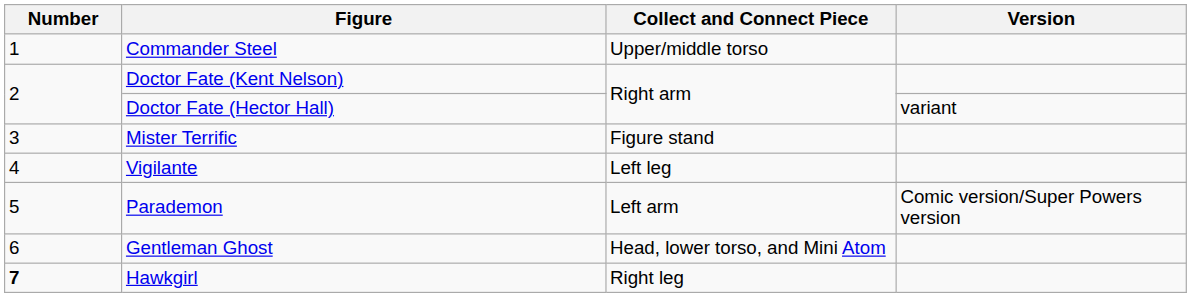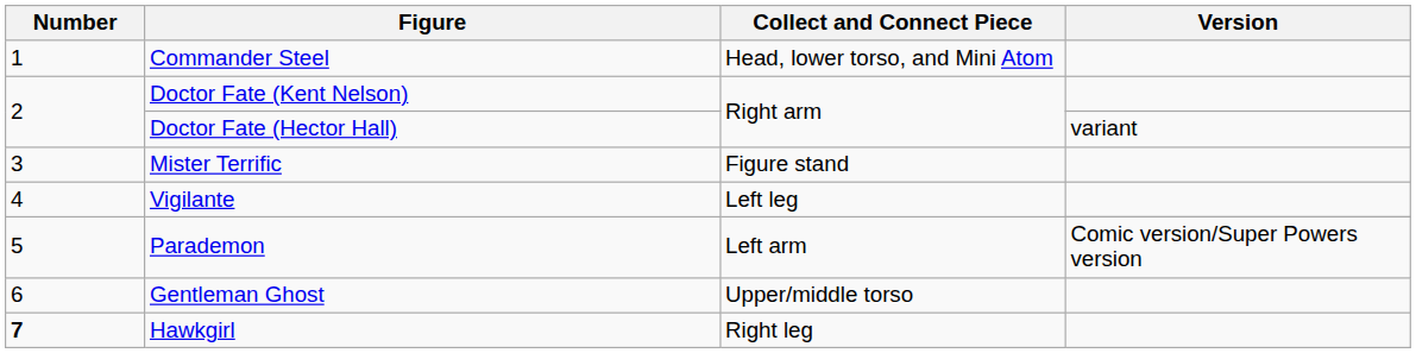Commander Steel | Collect and Connect Piece: Upper/middle torso -> Head, lower torso, and Mini Atom
Gentleman Ghost | Collect and Connect Piece: Head, lower torso, and Mini Atom -> Upper/middle torso
